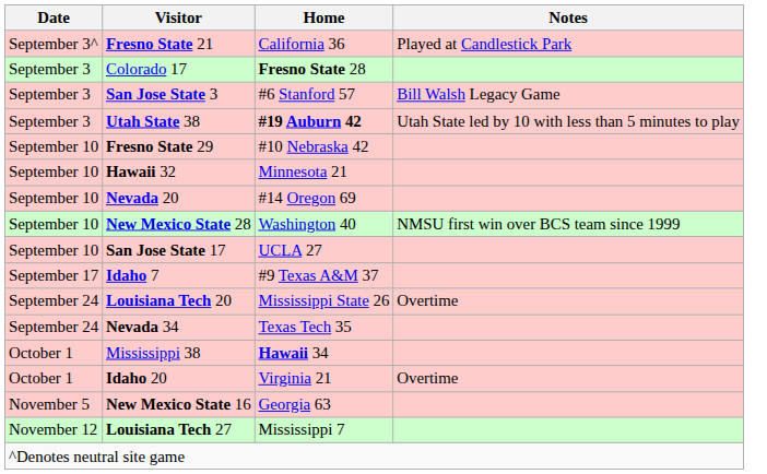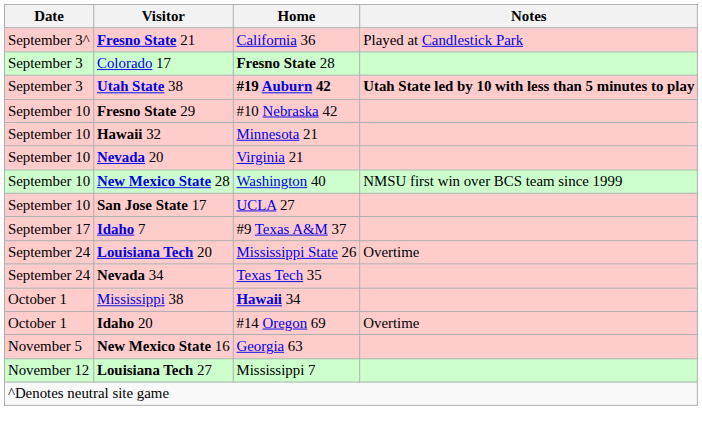- row: September 3 | San Jose State 3 | #6 Stanford 57 | Bill Walsh Legacy Game
Utah State 38 | Notes: normal -> bold
Nevada 20 | Home: #14 Oregon 69 -> Virginia 21
Idaho 20 | Home: Virginia 21 -> #14 Oregon 69
